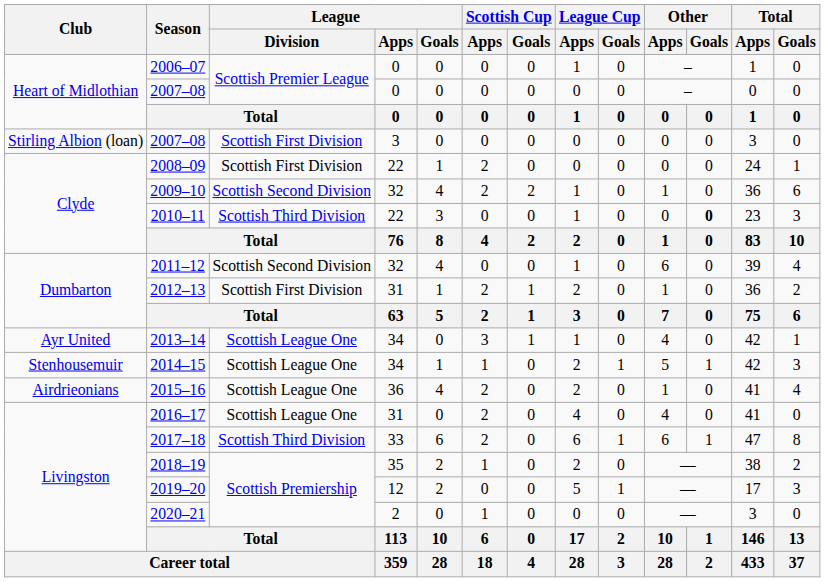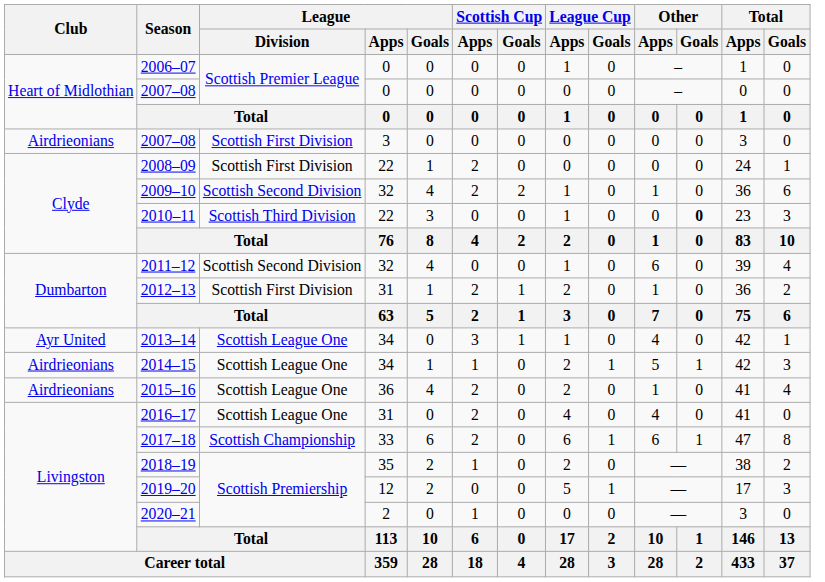2007–08 / 3 | Club: Stirling Albion (loan) -> Airdrieonians
2014–15 | Club: Stenhousemuir -> Airdrieonians
2017–18 | League / Division: Scottish Third Division -> Scottish Championship
